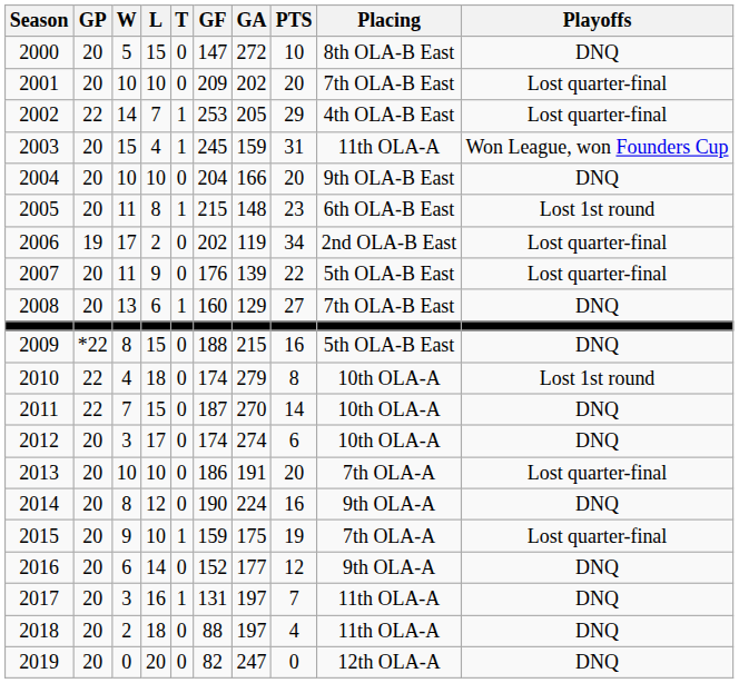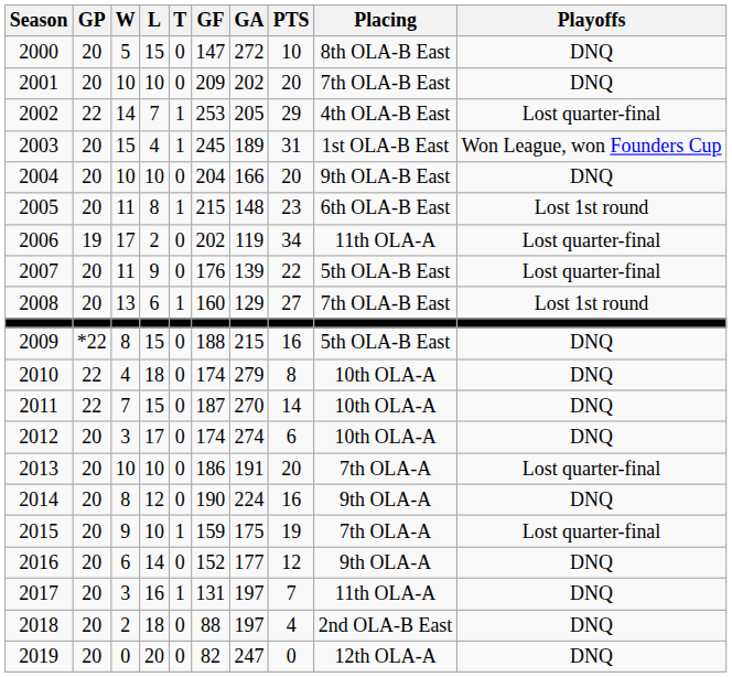2001 | Playoffs: Lost quarter-final -> DNQ
2003 | GA: 159 -> 189
2003 | Placing: 11th OLA-A -> 1st OLA-B East
2006 | Placing: 2nd OLA-B East -> 11th OLA-A
2008 | Playoffs: DNQ -> Lost 1st round
2010 | Playoffs: Lost 1st round -> DNQ
2018 | Placing: 11th OLA-A -> 2nd OLA-B East
